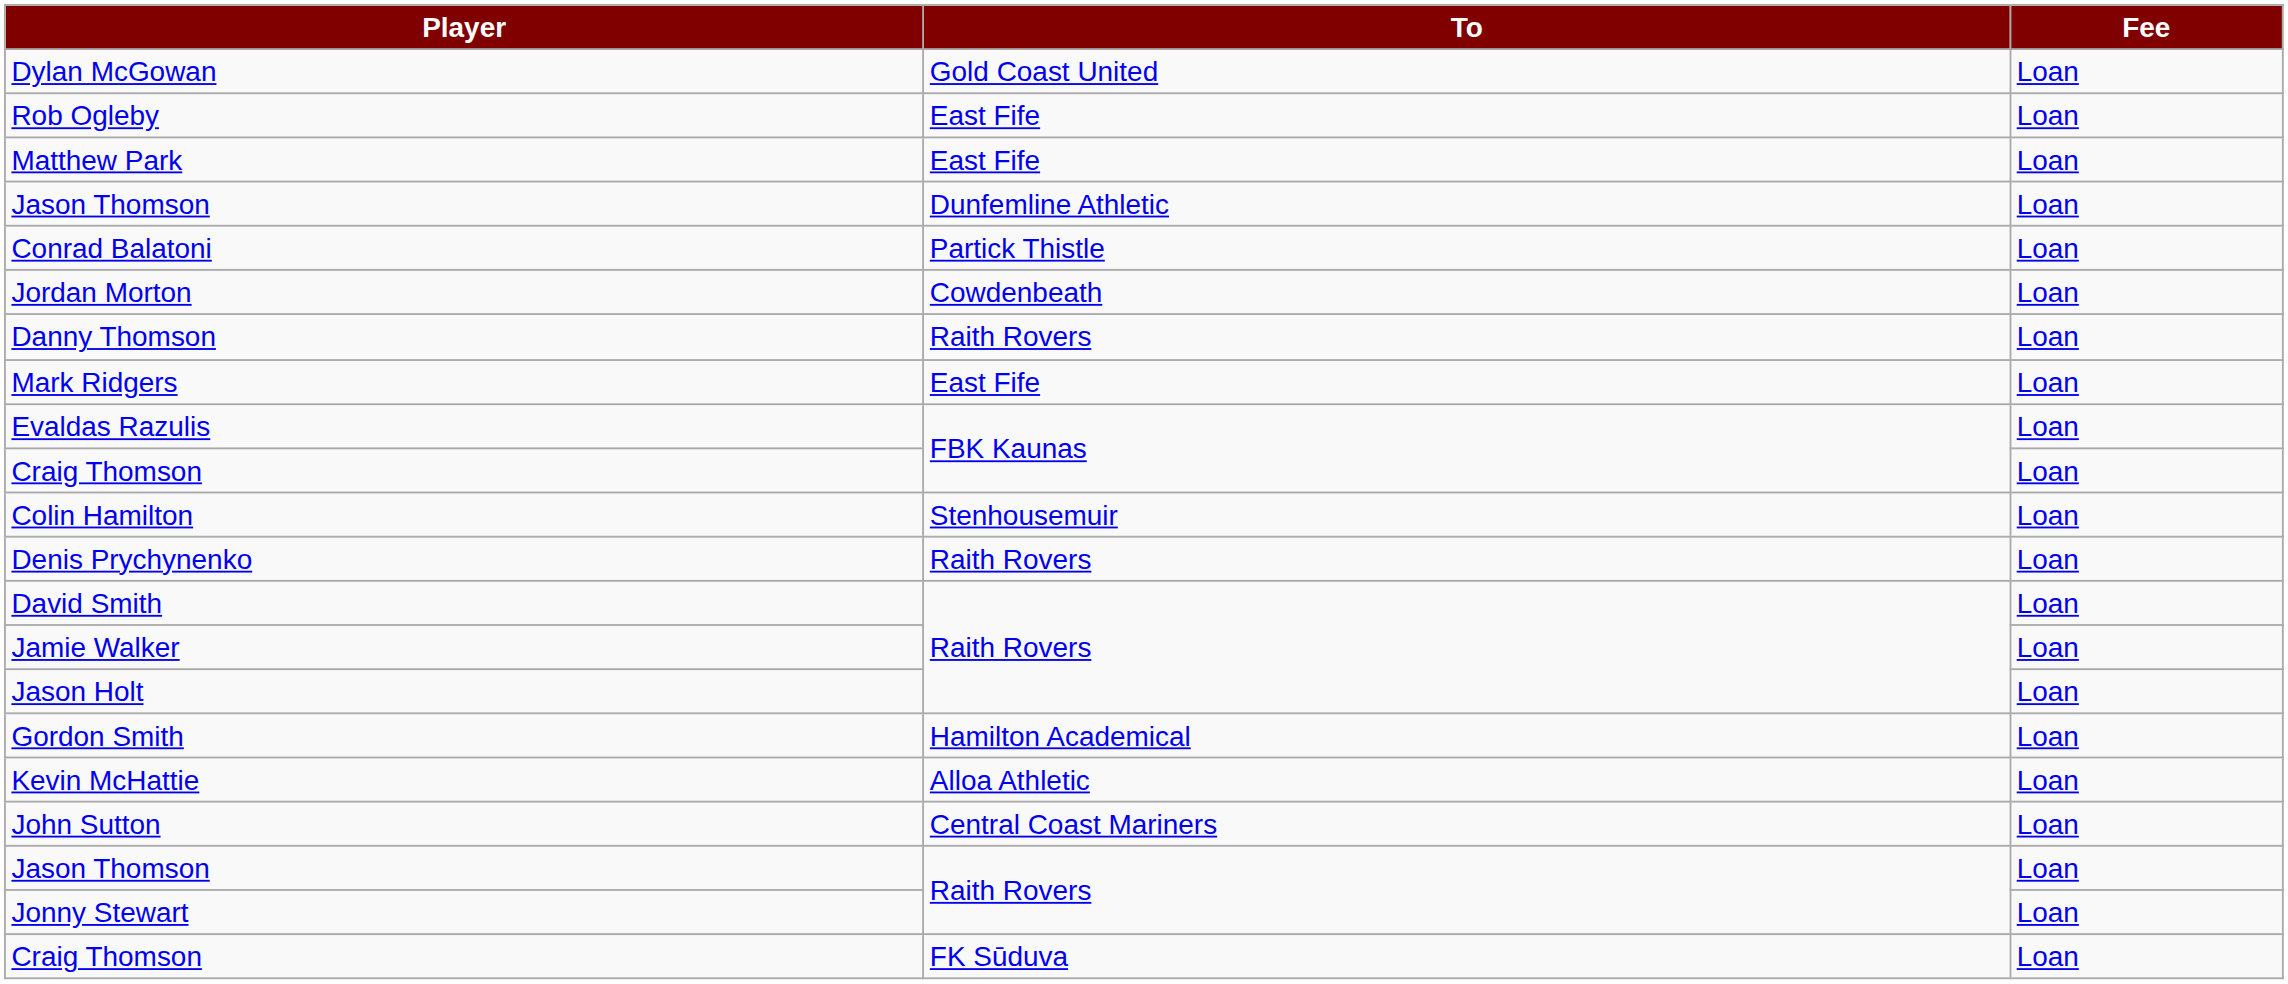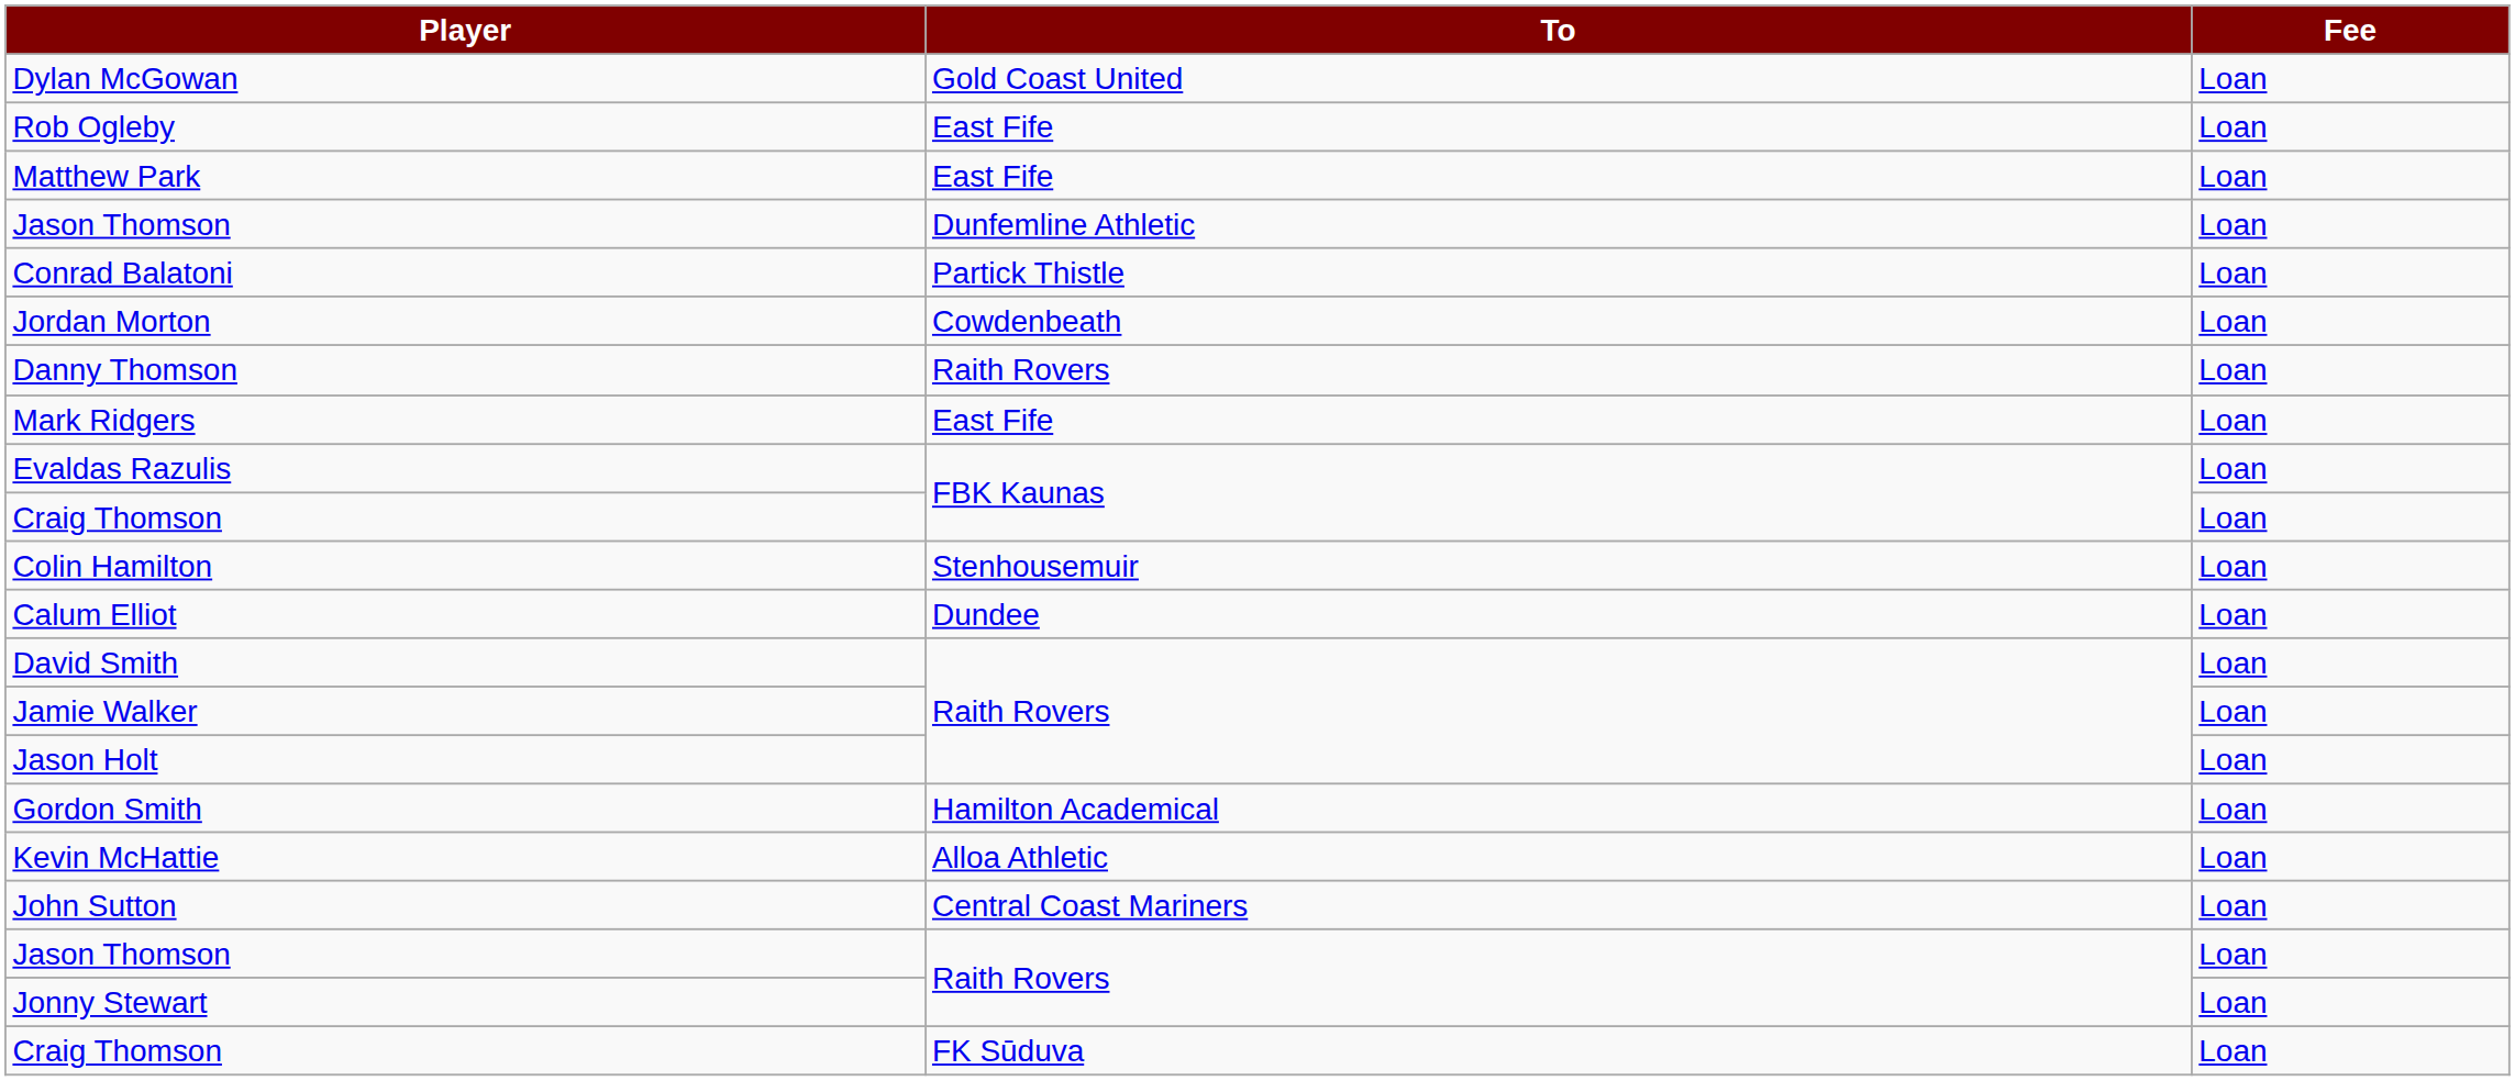- row: Denis Prychynenko | Raith Rovers | Loan
+ row: Calum Elliot | Dundee | Loan
